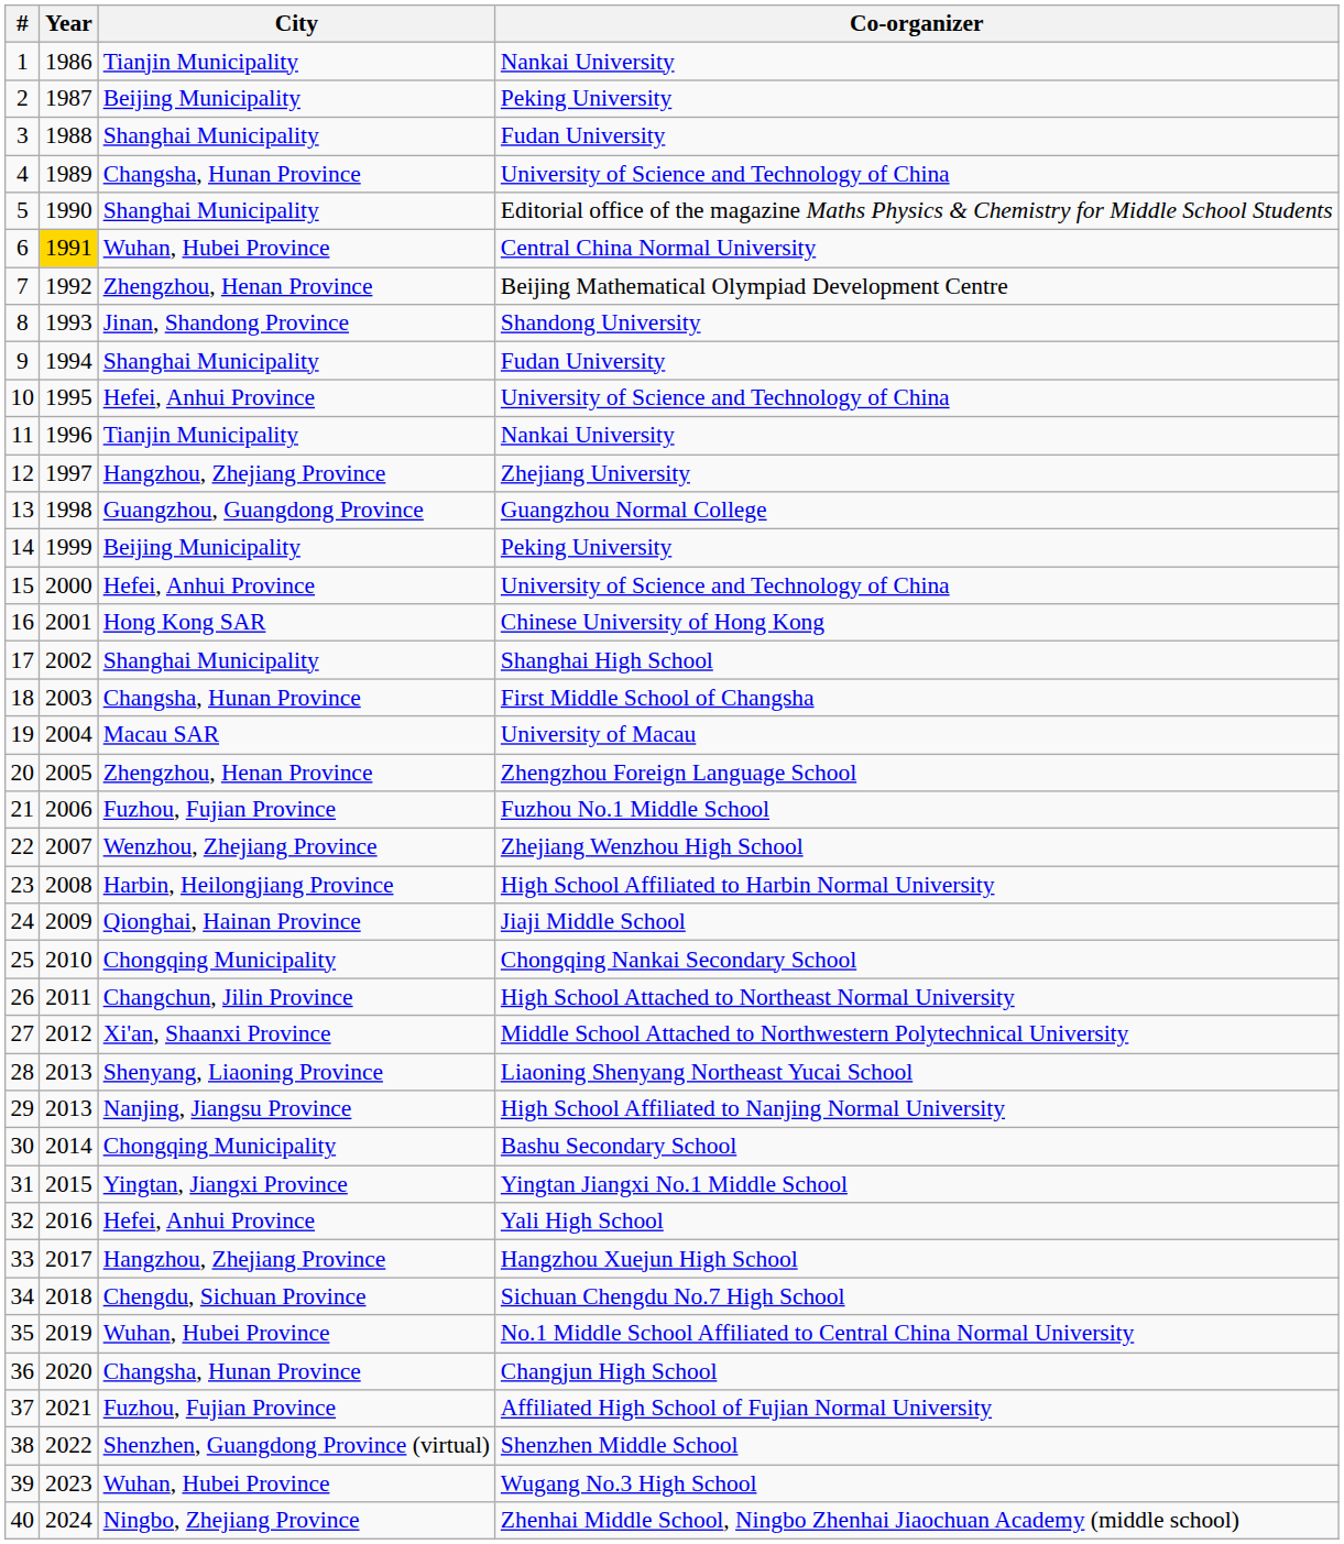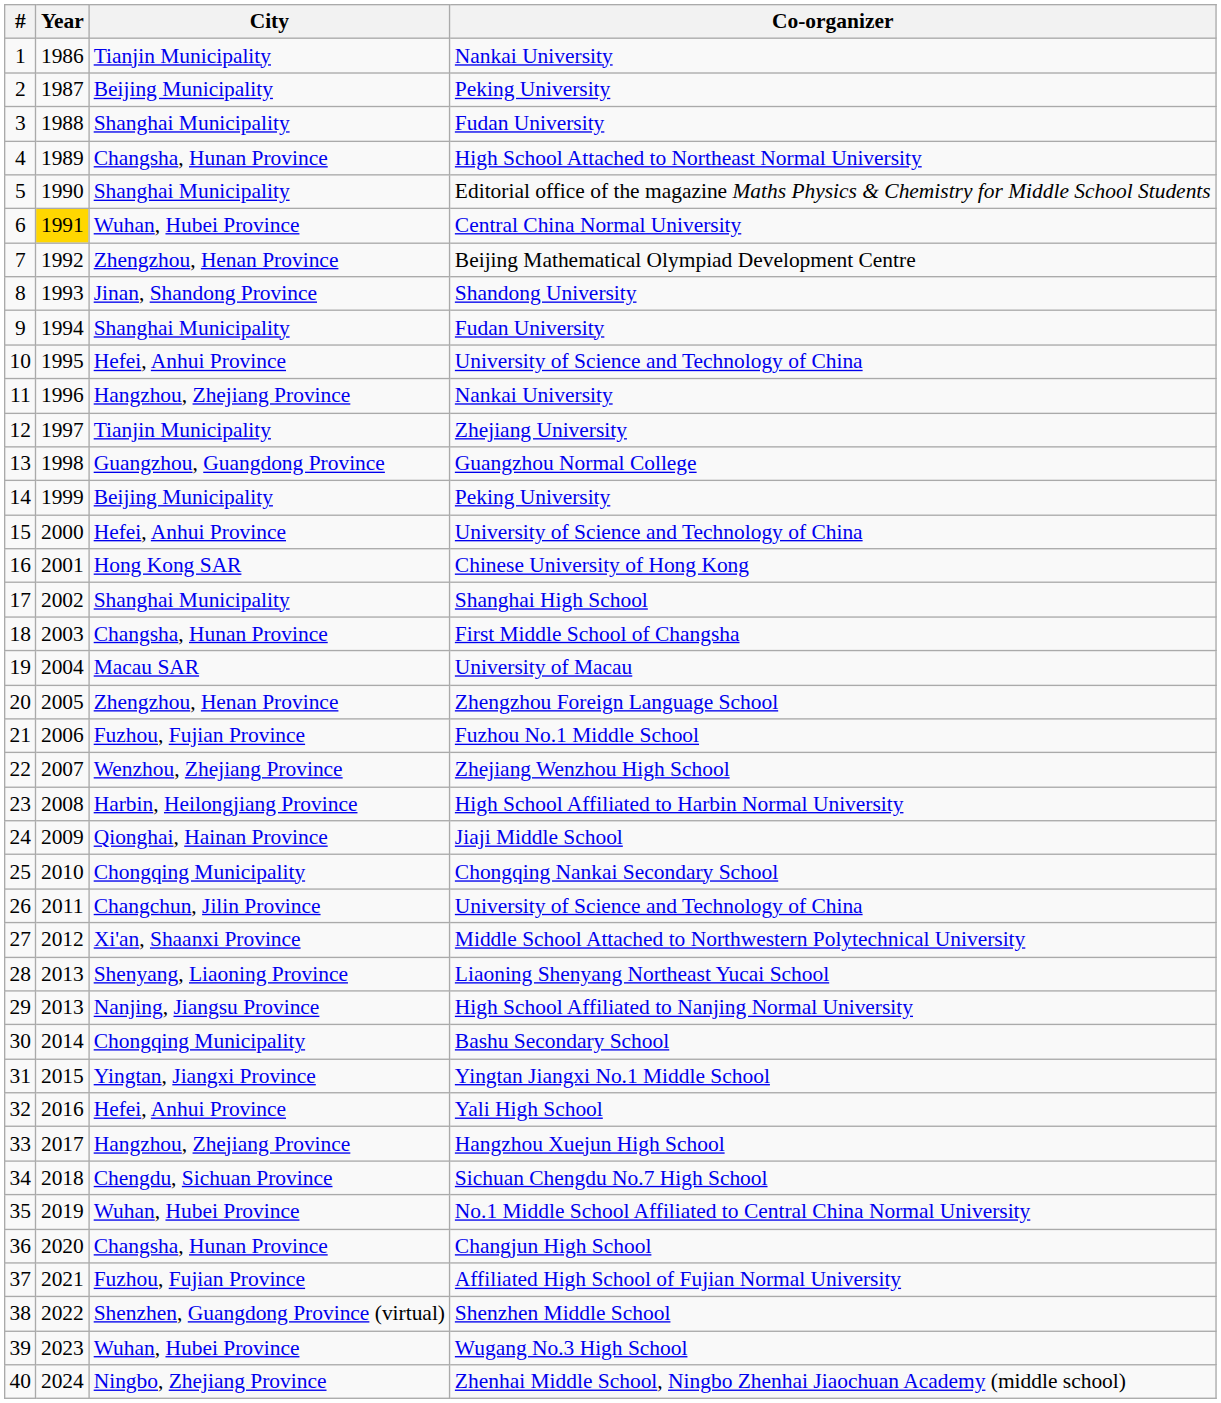4 | Co-organizer: University of Science and Technology of China -> High School Attached to Northeast Normal University
11 | City: Tianjin Municipality -> Hangzhou, Zhejiang Province
12 | City: Hangzhou, Zhejiang Province -> Tianjin Municipality
26 | Co-organizer: High School Attached to Northeast Normal University -> University of Science and Technology of China
